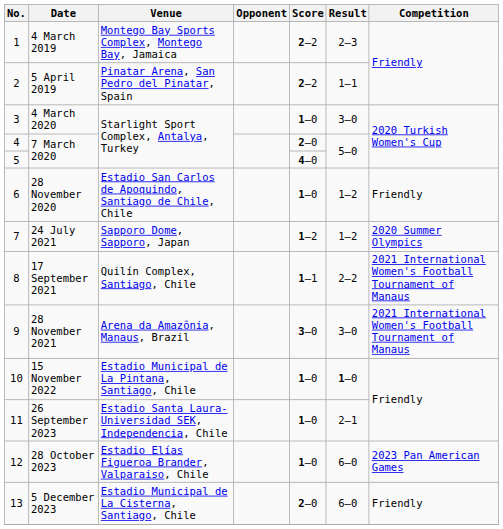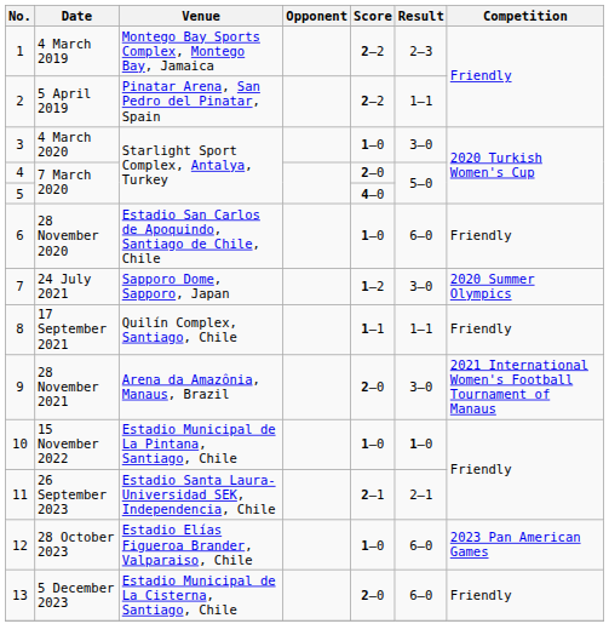28 November 2020 | Result: 1–2 -> 6–0
24 July 2021 | Result: 1–2 -> 3–0
17 September 2021 | Result: 2–2 -> 1–1
17 September 2021 | Competition: 2021 International Women's Football Tournament of Manaus -> Friendly
28 November 2021 | Score: 3–0 -> 2–0
26 September 2023 | Score: 1–0 -> 2–1
